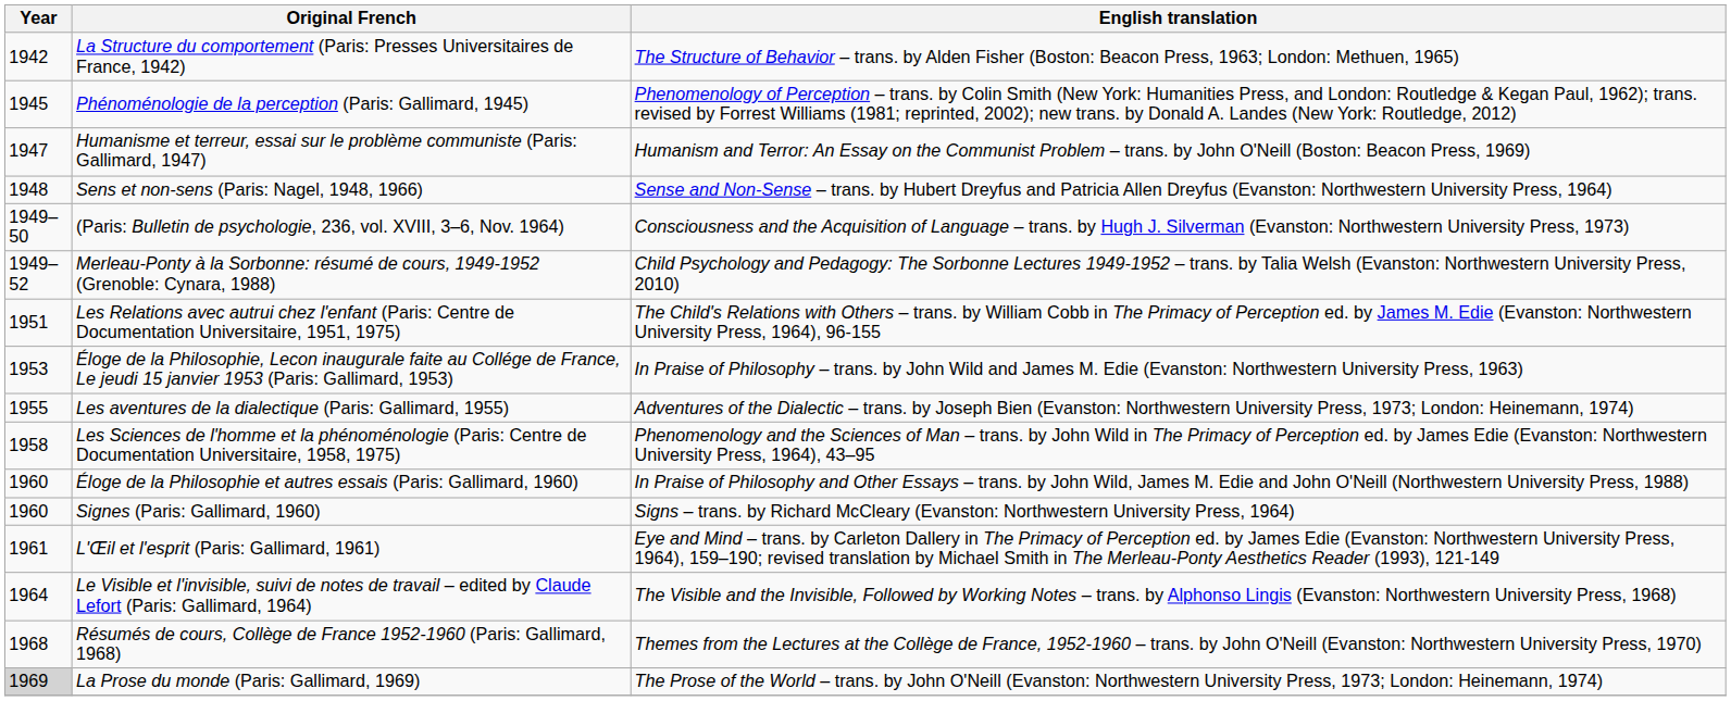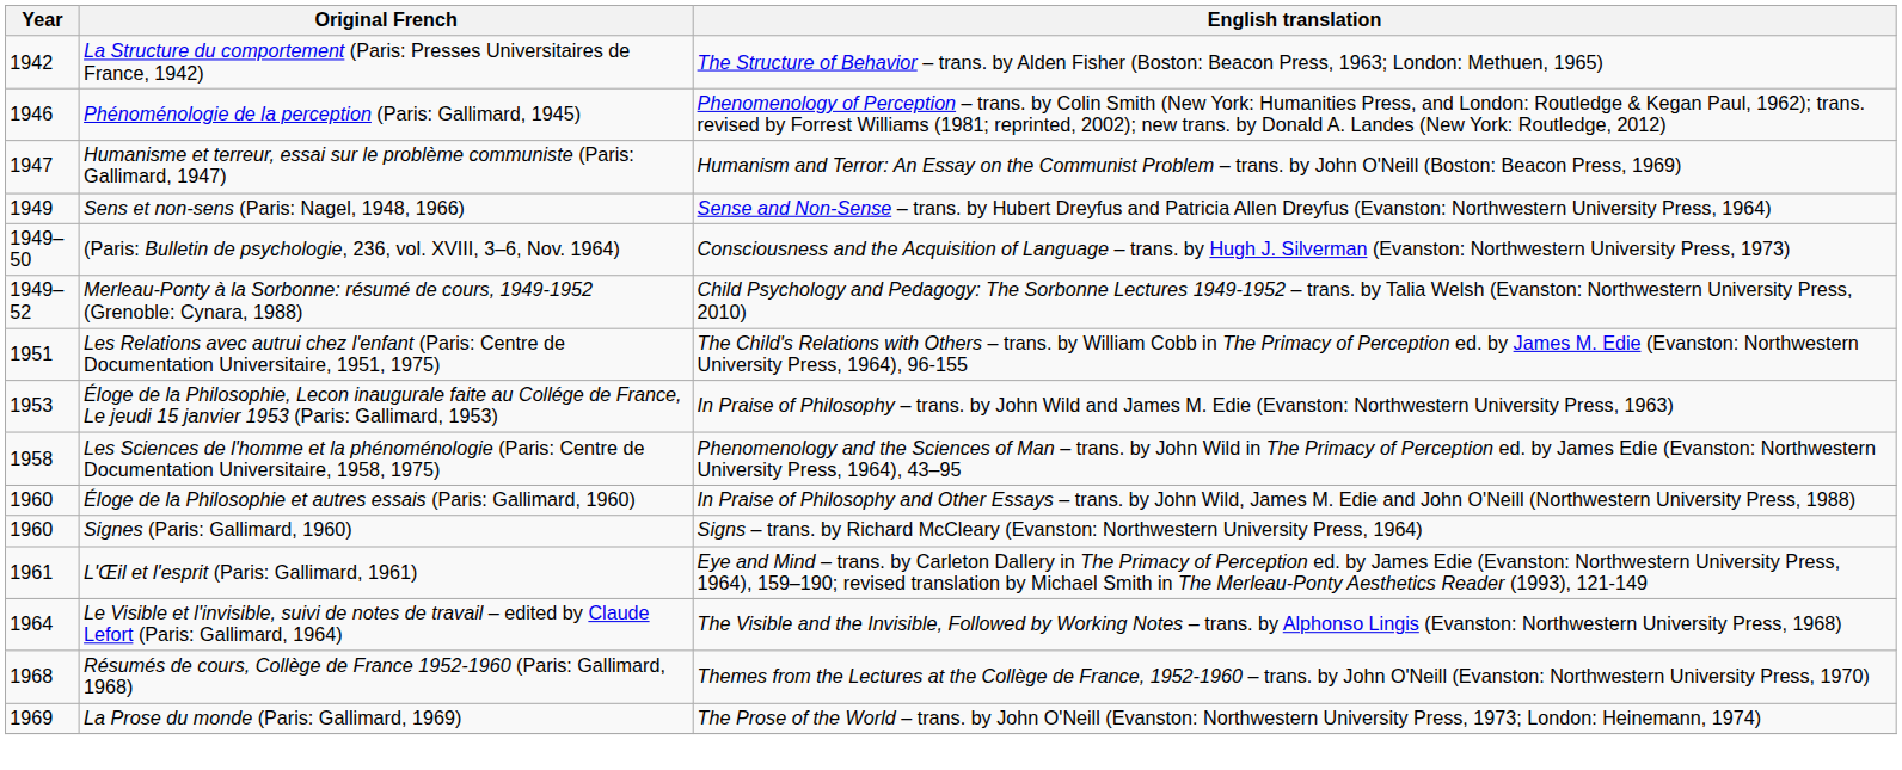Phénoménologie de la perception (Paris: Gallimard, 1945) | Year: 1945 -> 1946
Sens et non-sens (Paris: Nagel, 1948, 1966) | Year: 1948 -> 1949
- row: 1955 | Les aventures de la dialectique (Paris: Gallimard, 1955) | Adventures of the Dialectic – trans. by Joseph Bien (Evanston: Northwestern University Press, 1973; London: Heinemann, 1974)
La Prose du monde (Paris: Gallimard, 1969) | Year: lightgrey background -> no background
